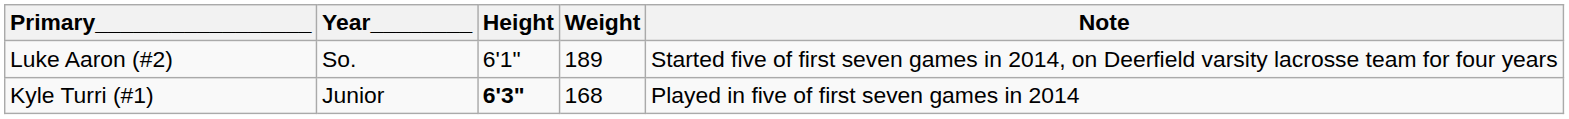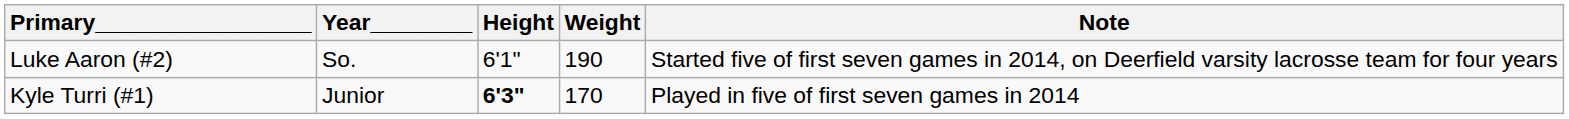Luke Aaron (#2) | Weight: 189 -> 190
Kyle Turri (#1) | Weight: 168 -> 170
